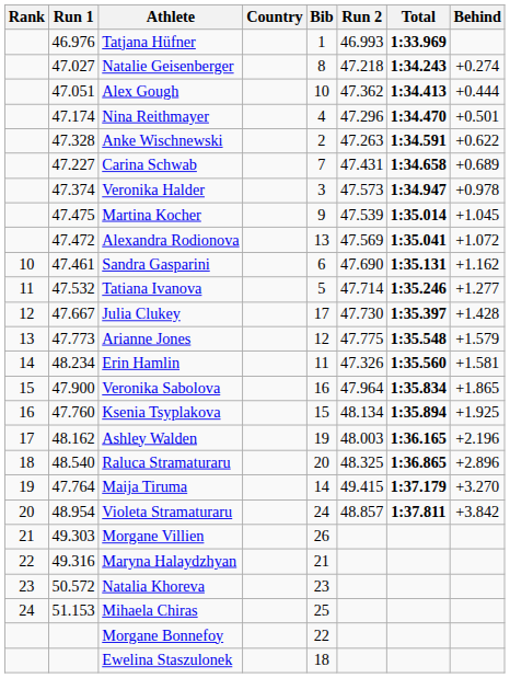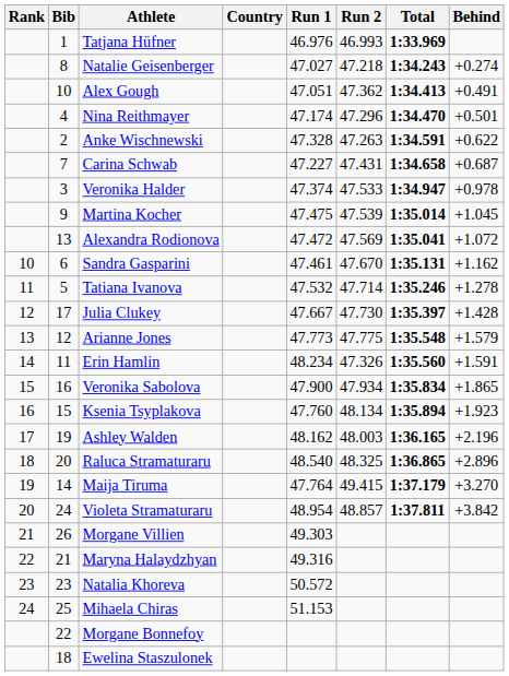columns swapped: Bib <-> Run 1
Alex Gough | Behind: +0.444 -> +0.491
Carina Schwab | Behind: +0.689 -> +0.687
Veronika Halder | Run 2: 47.573 -> 47.533
Sandra Gasparini | Run 2: 47.690 -> 47.670
Tatiana Ivanova | Behind: +1.277 -> +1.278
Erin Hamlin | Behind: +1.581 -> +1.591
Veronika Sabolova | Run 2: 47.964 -> 47.934
Ksenia Tsyplakova | Behind: +1.925 -> +1.923
